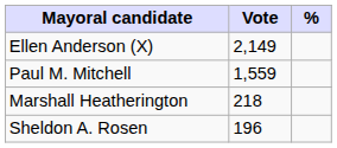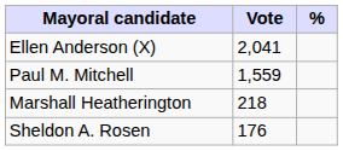Ellen Anderson (X) | Vote: 2,149 -> 2,041
Sheldon A. Rosen | Vote: 196 -> 176
